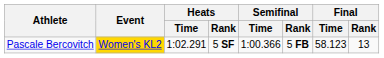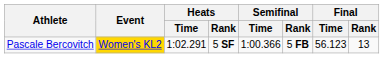Pascale Bercovitch | Final / Time: 58.123 -> 56.123
